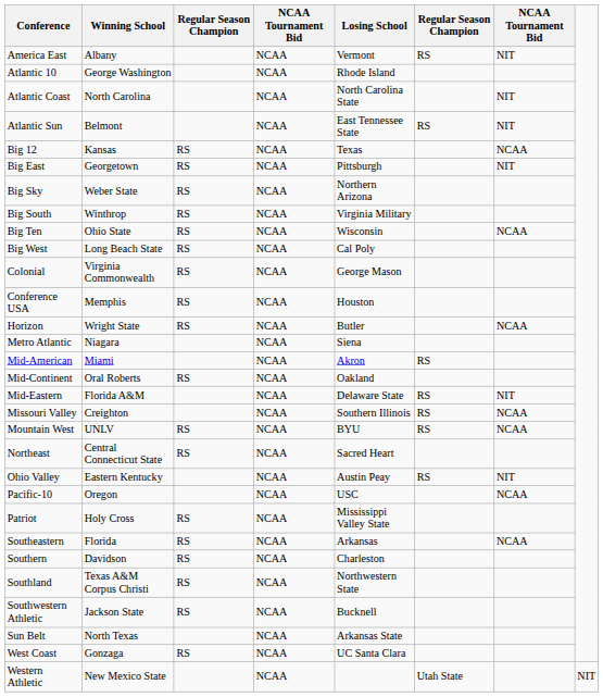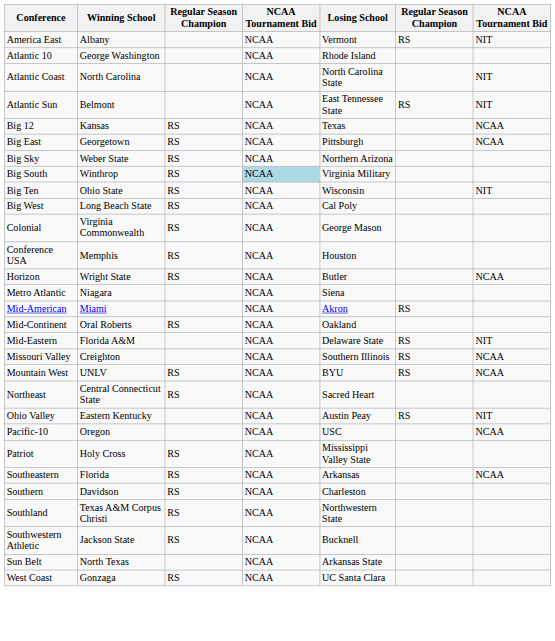Big East | column 7: NIT -> NCAA
Big South | column 4: no background -> lightblue background
Big Ten | column 7: NCAA -> NIT
- row: Western Athletic | New Mexico State | NCAA | Utah State | NIT
